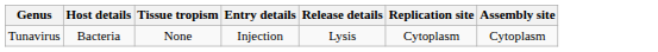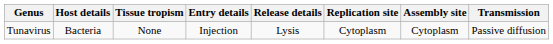+ column: Transmission | Passive diffusion
